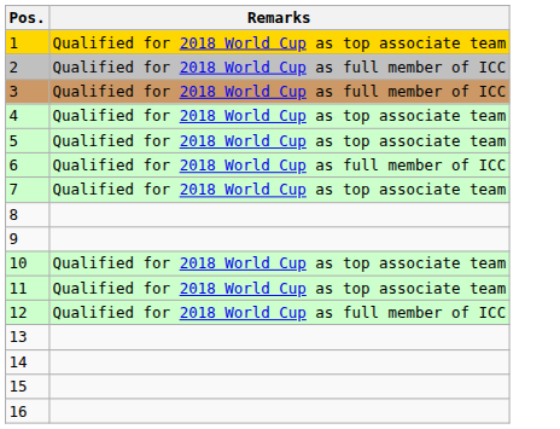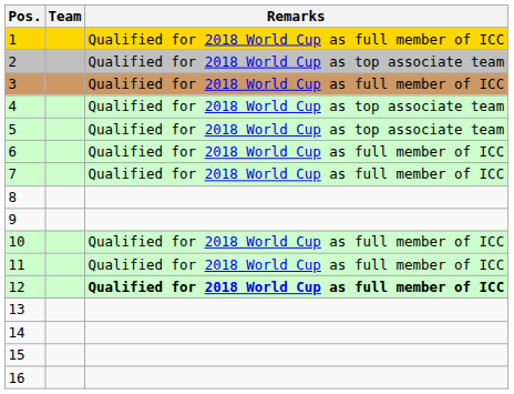+ column: Team
1 | Remarks: Qualified for 2018 World Cup as top associate team -> Qualified for 2018 World Cup as full member of ICC
2 | Remarks: Qualified for 2018 World Cup as full member of ICC -> Qualified for 2018 World Cup as top associate team
7 | Remarks: Qualified for 2018 World Cup as top associate team -> Qualified for 2018 World Cup as full member of ICC
10 | Remarks: Qualified for 2018 World Cup as top associate team -> Qualified for 2018 World Cup as full member of ICC
11 | Remarks: Qualified for 2018 World Cup as top associate team -> Qualified for 2018 World Cup as full member of ICC
12 | Remarks: normal -> bold
